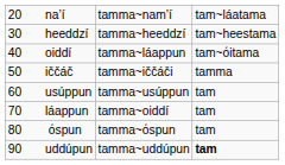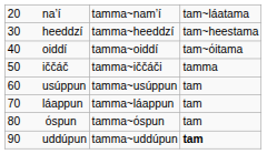40 oiddí | column 2: tamma~láappun -> tamma~oiddí
70 láappun | column 2: tamma~oiddí -> tamma~láappun
